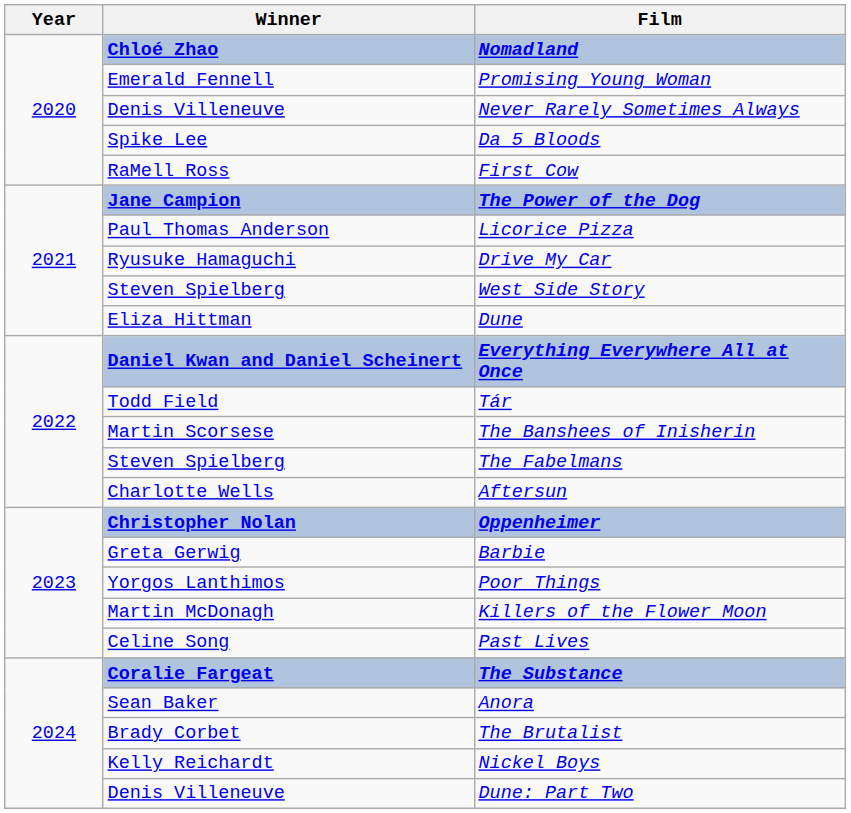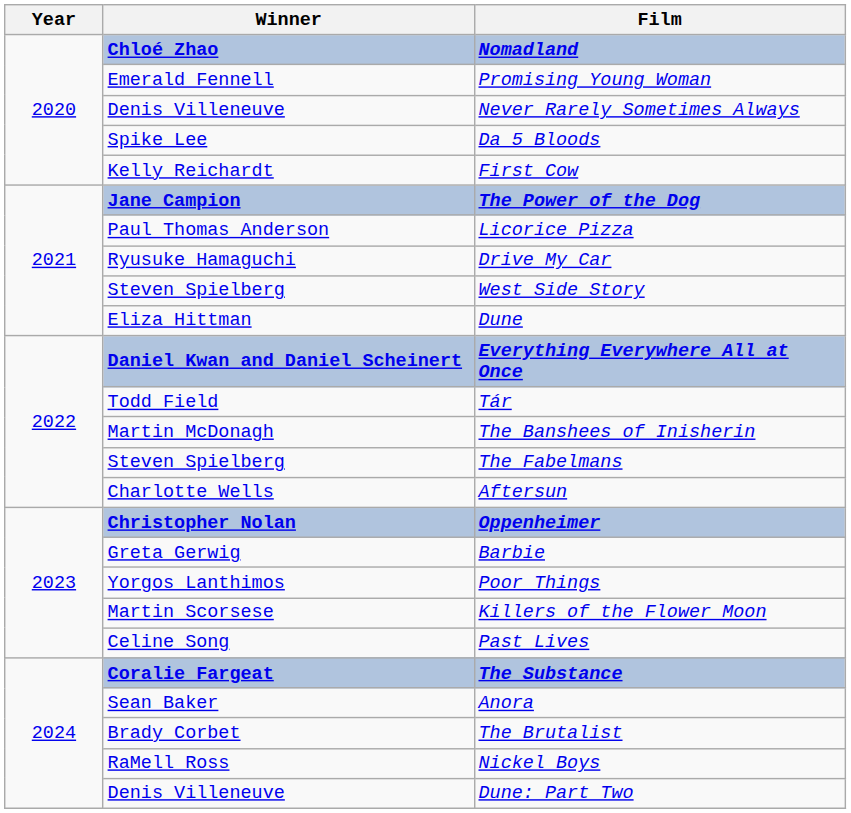First Cow | Winner: RaMell Ross -> Kelly Reichardt
The Banshees of Inisherin | Winner: Martin Scorsese -> Martin McDonagh
Killers of the Flower Moon | Winner: Martin McDonagh -> Martin Scorsese
Nickel Boys | Winner: Kelly Reichardt -> RaMell Ross
